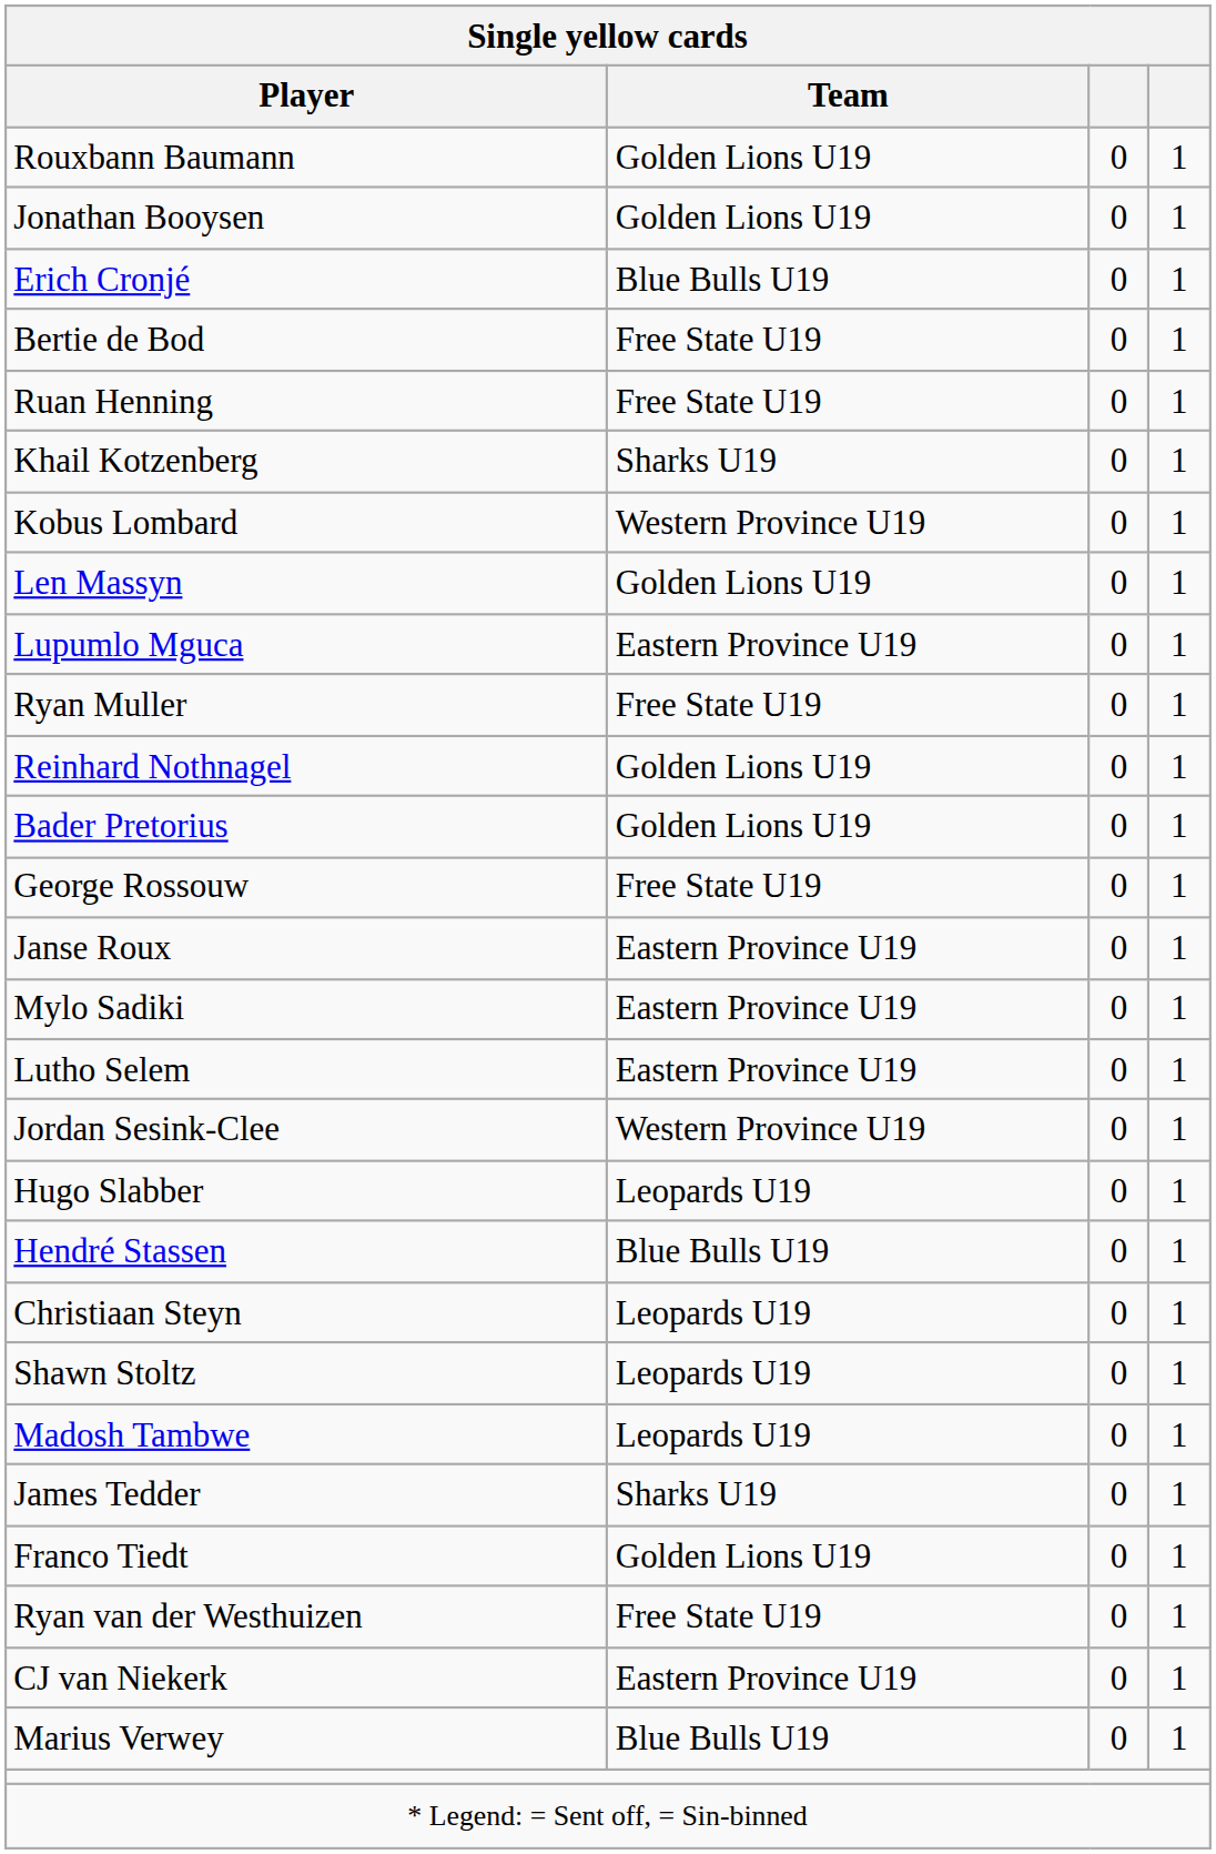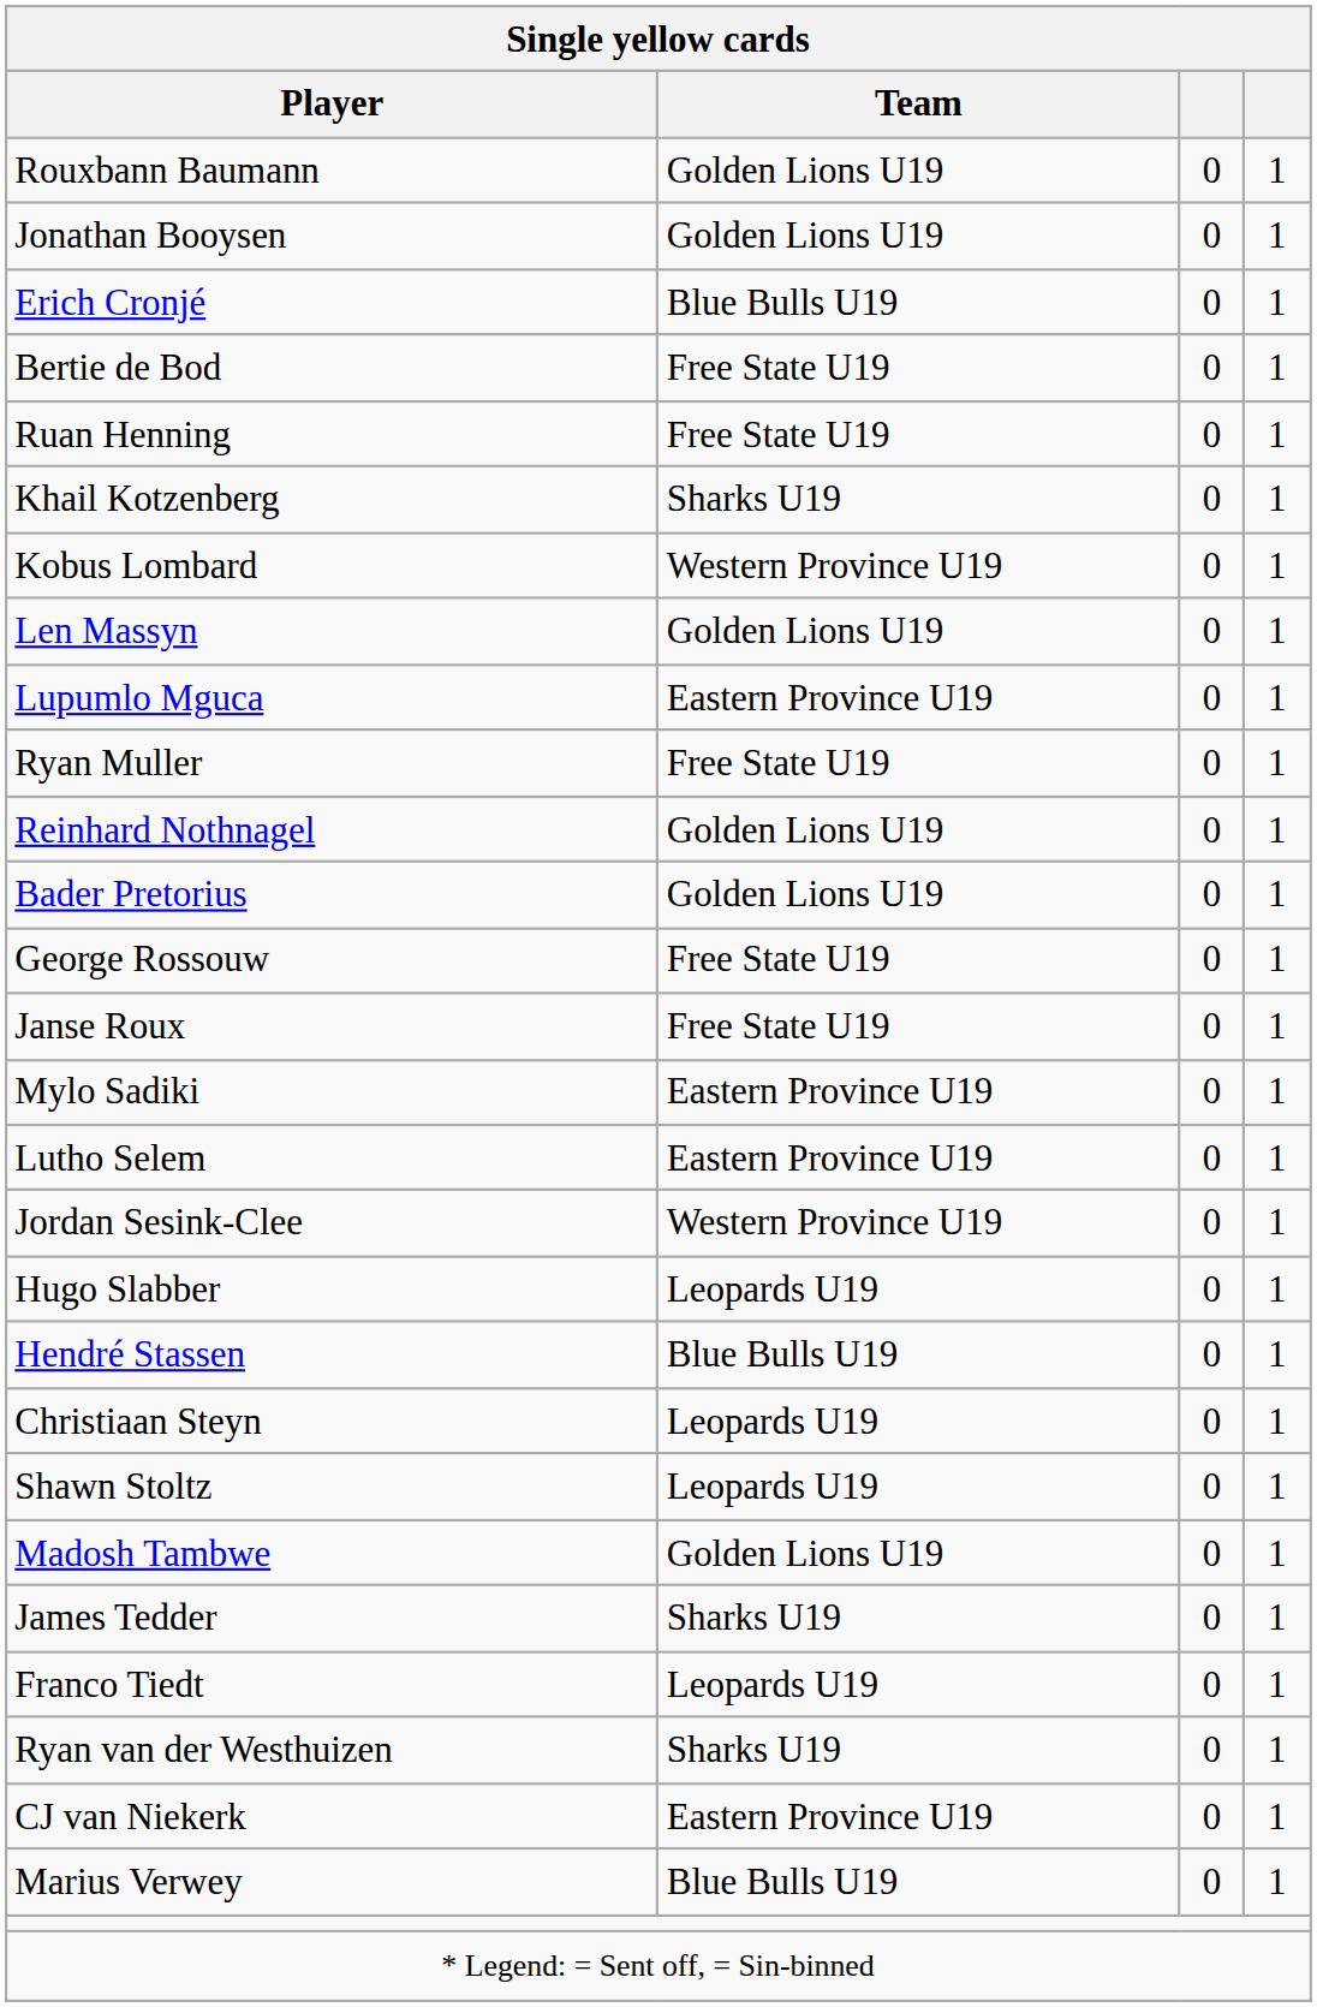Janse Roux | Single yellow cards / Team: Eastern Province U19 -> Free State U19
Madosh Tambwe | Single yellow cards / Team: Leopards U19 -> Golden Lions U19
Franco Tiedt | Single yellow cards / Team: Golden Lions U19 -> Leopards U19
Ryan van der Westhuizen | Single yellow cards / Team: Free State U19 -> Sharks U19
